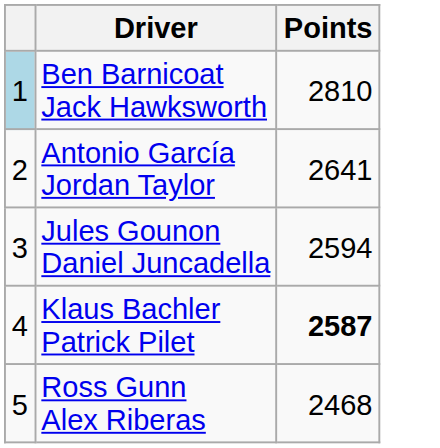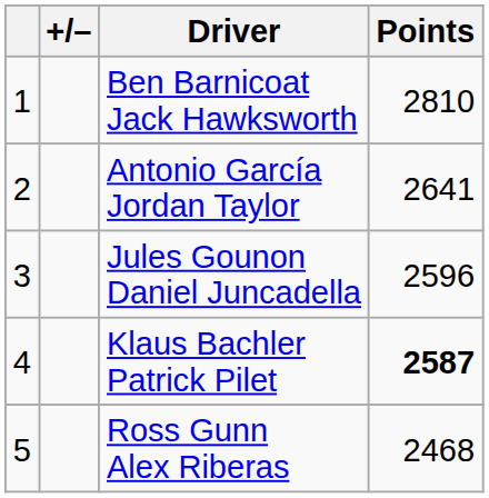+ column: +/–
Ben Barnicoat Jack Hawksworth | column 1: lightblue background -> no background
Jules Gounon Daniel Juncadella | Points: 2594 -> 2596
